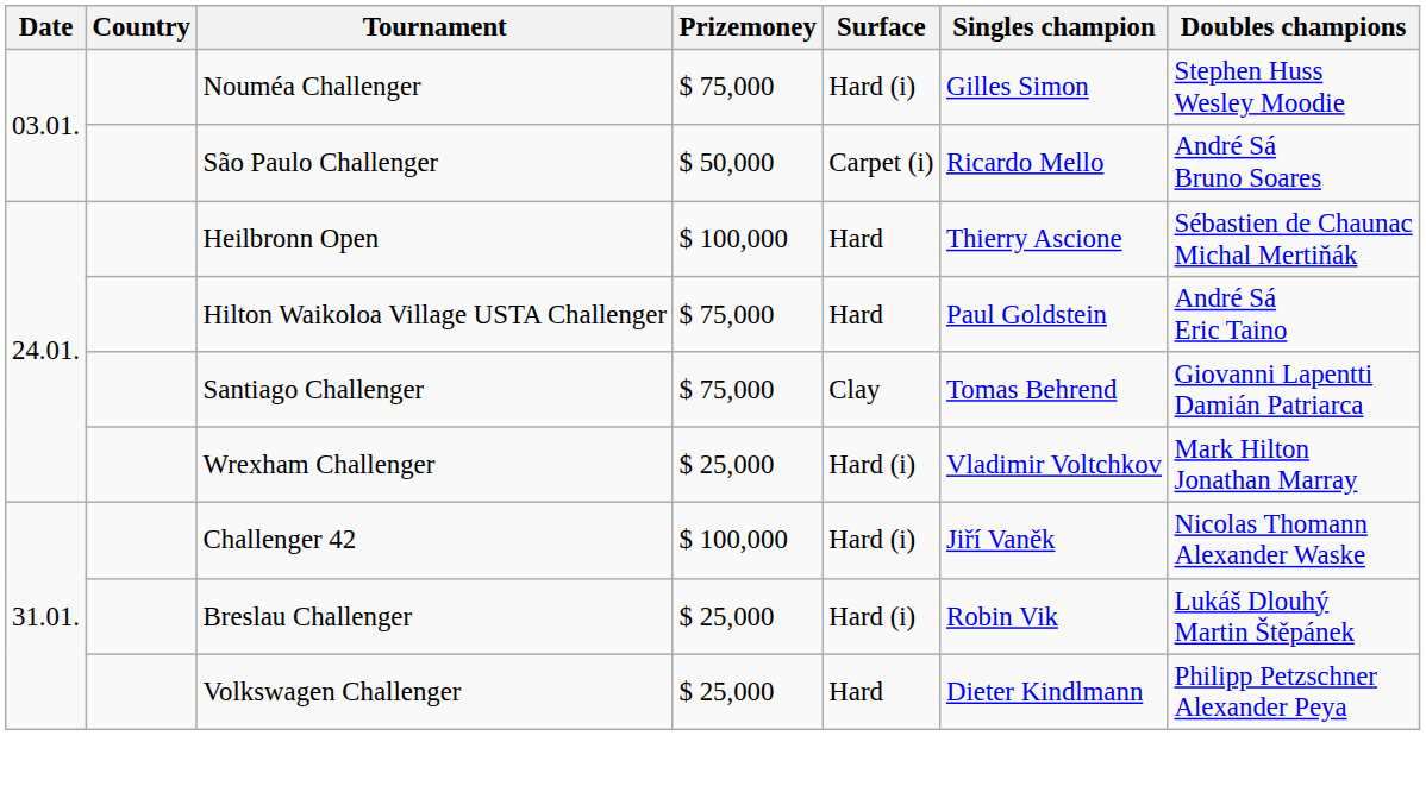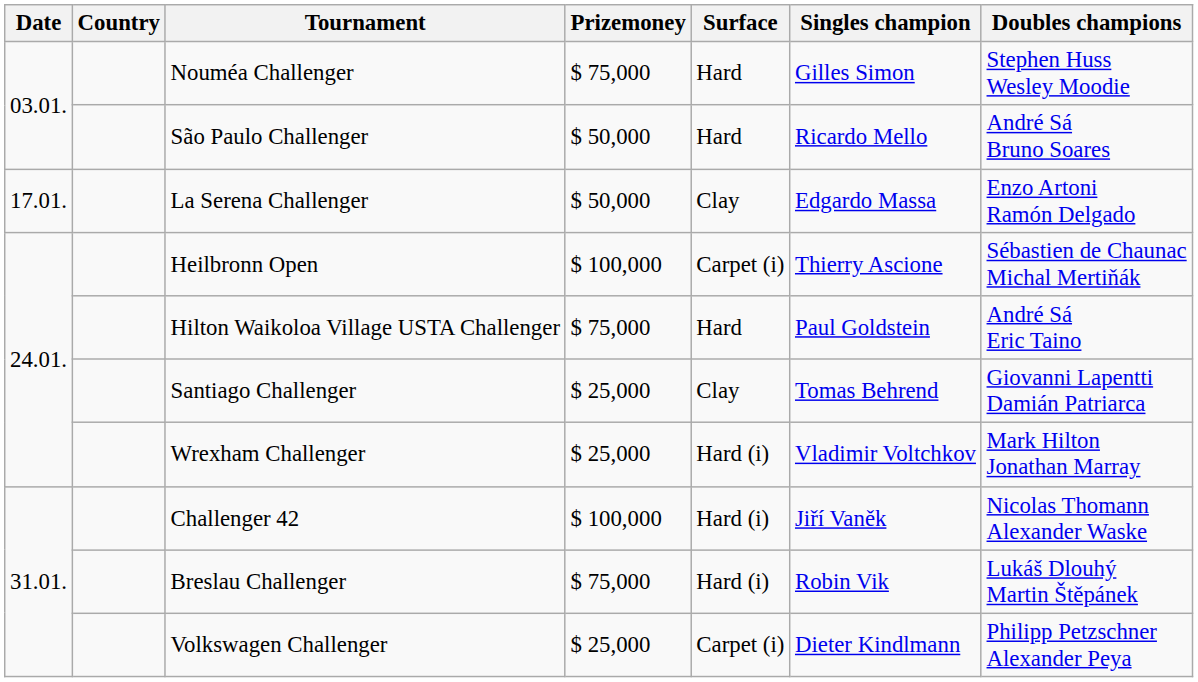Nouméa Challenger | Surface: Hard (i) -> Hard
São Paulo Challenger | Surface: Carpet (i) -> Hard
+ row: 17.01. | La Serena Challenger | $ 50,000 | Clay | Edgardo Massa | Enzo Artoni Ramón Delgado
Heilbronn Open | Surface: Hard -> Carpet (i)
Santiago Challenger | Prizemoney: $ 75,000 -> $ 25,000
Breslau Challenger | Prizemoney: $ 25,000 -> $ 75,000
Volkswagen Challenger | Surface: Hard -> Carpet (i)
